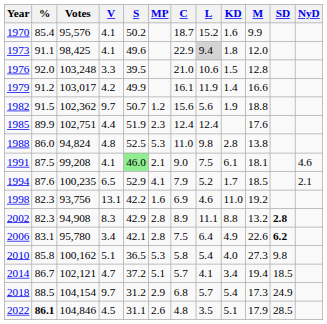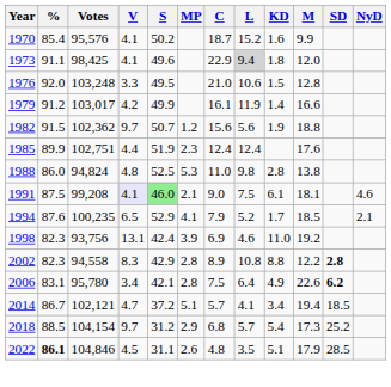1976 | S: 39.5 -> 49.5
1991 | V: no background -> lavender background
1998 | S: 42.2 -> 42.4
1998 | MP: 1.6 -> 3.9
2002 | Votes: 94,908 -> 94,558
2002 | L: 11.1 -> 10.8
2002 | M: 13.2 -> 12.2
- row: 2010 | 85.8 | 100,162 | 5.1 | 36.5 | 5.3 | 5.8 | 5.4 | 4.0 | 27.3 | 9.8
2018 | SD: 24.9 -> 25.2
